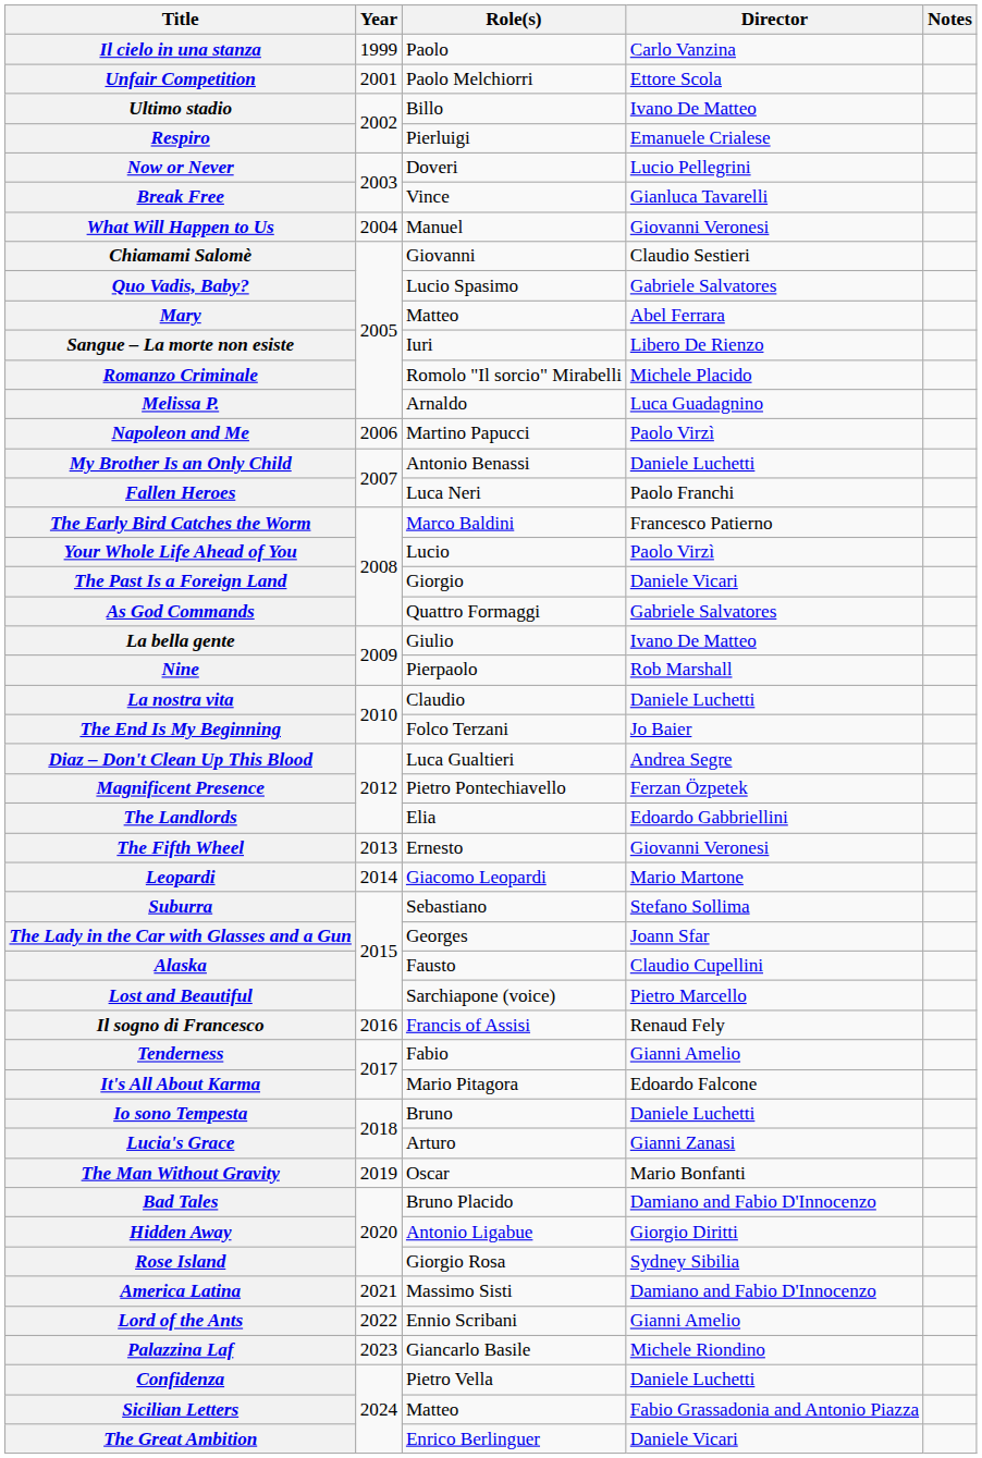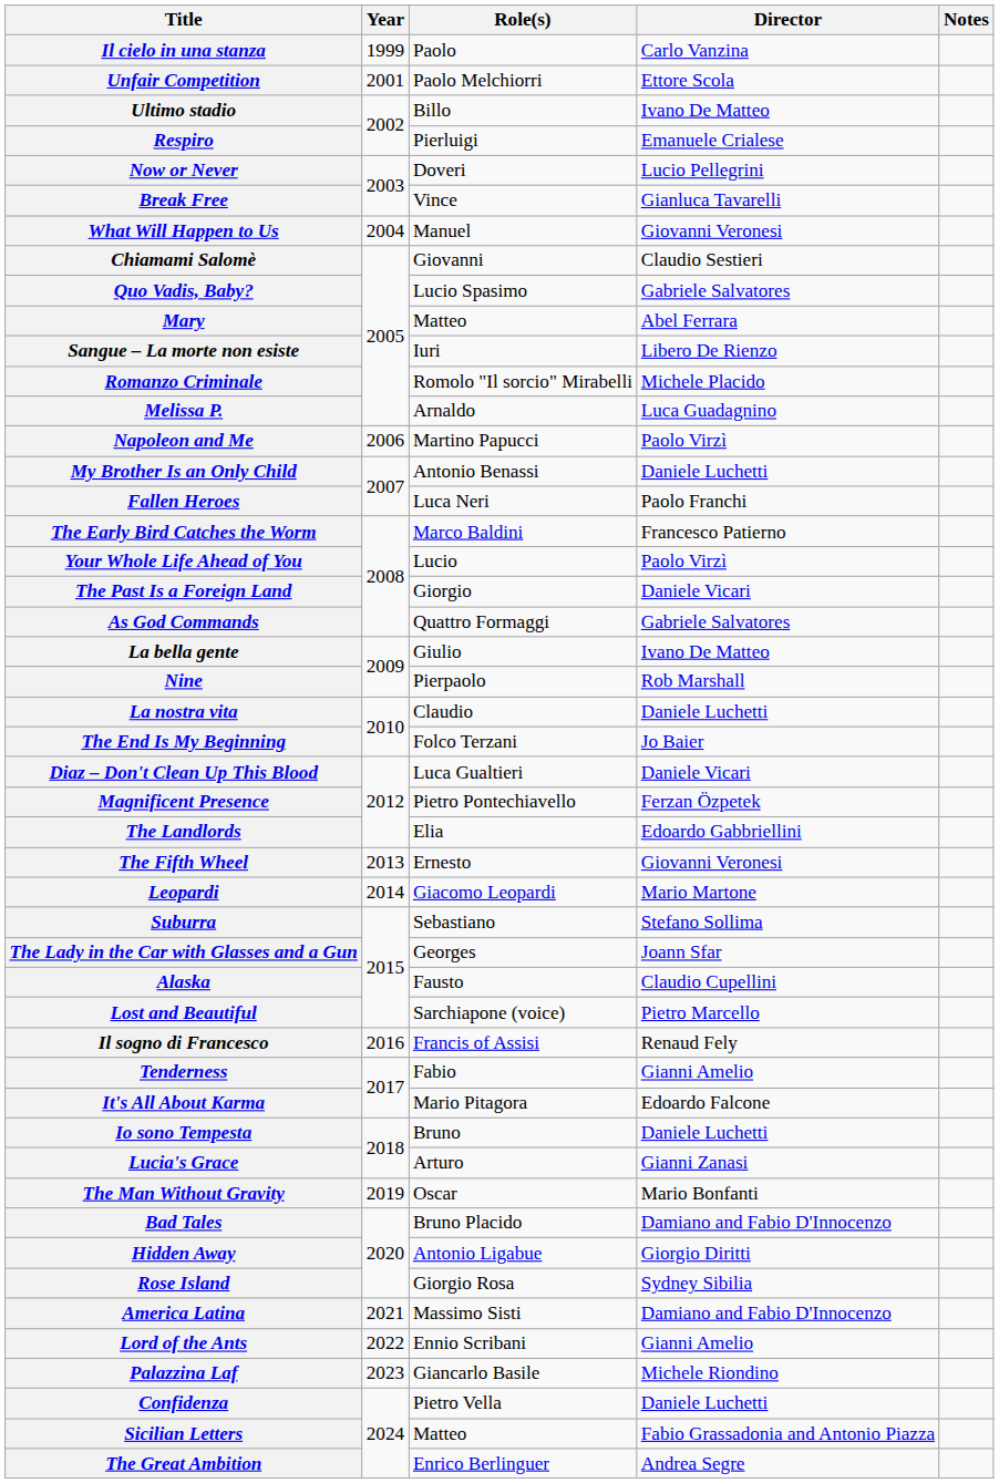Diaz – Don't Clean Up This Blood | Director: Andrea Segre -> Daniele Vicari
The Great Ambition | Director: Daniele Vicari -> Andrea Segre
